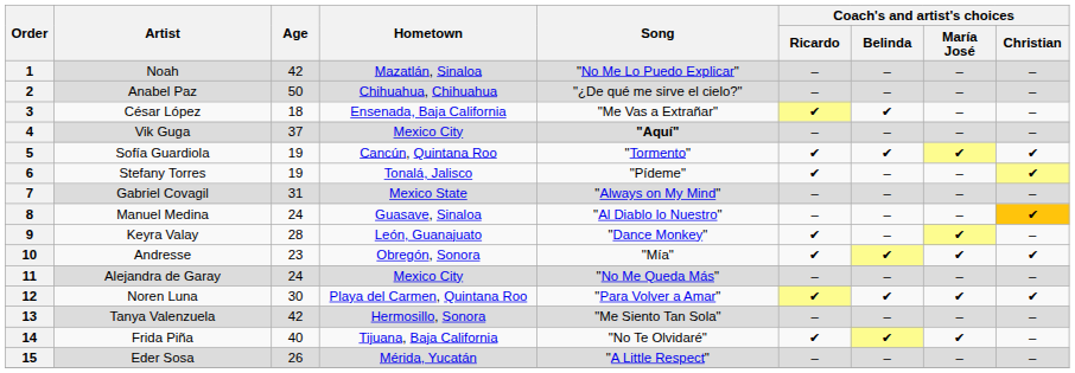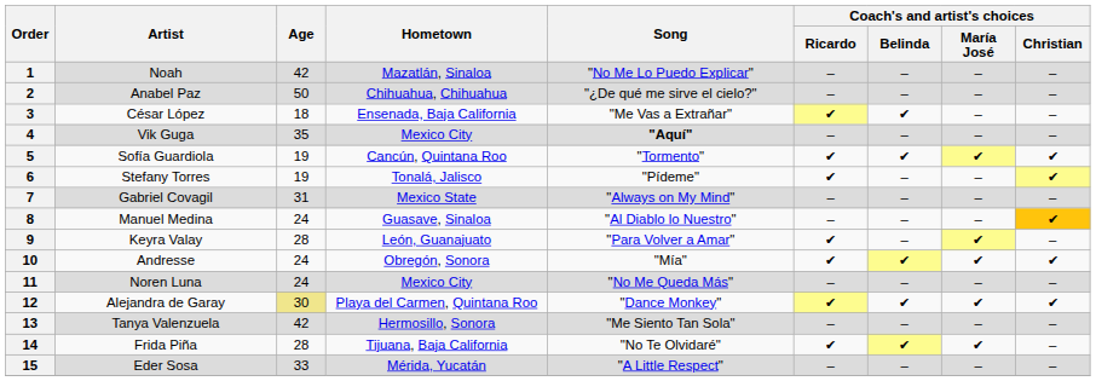4 | Age: 37 -> 35
9 | Song: "Dance Monkey" -> "Para Volver a Amar"
10 | Age: 23 -> 24
11 | Artist: Alejandra de Garay -> Noren Luna
12 | Artist: Noren Luna -> Alejandra de Garay
12 | Age: no background -> khaki background
12 | Song: "Para Volver a Amar" -> "Dance Monkey"
14 | Age: 40 -> 28
15 | Age: 26 -> 33
